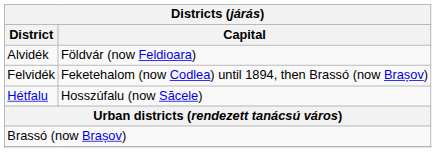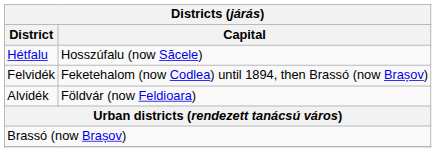rows swapped: Alvidék <-> Hétfalu
